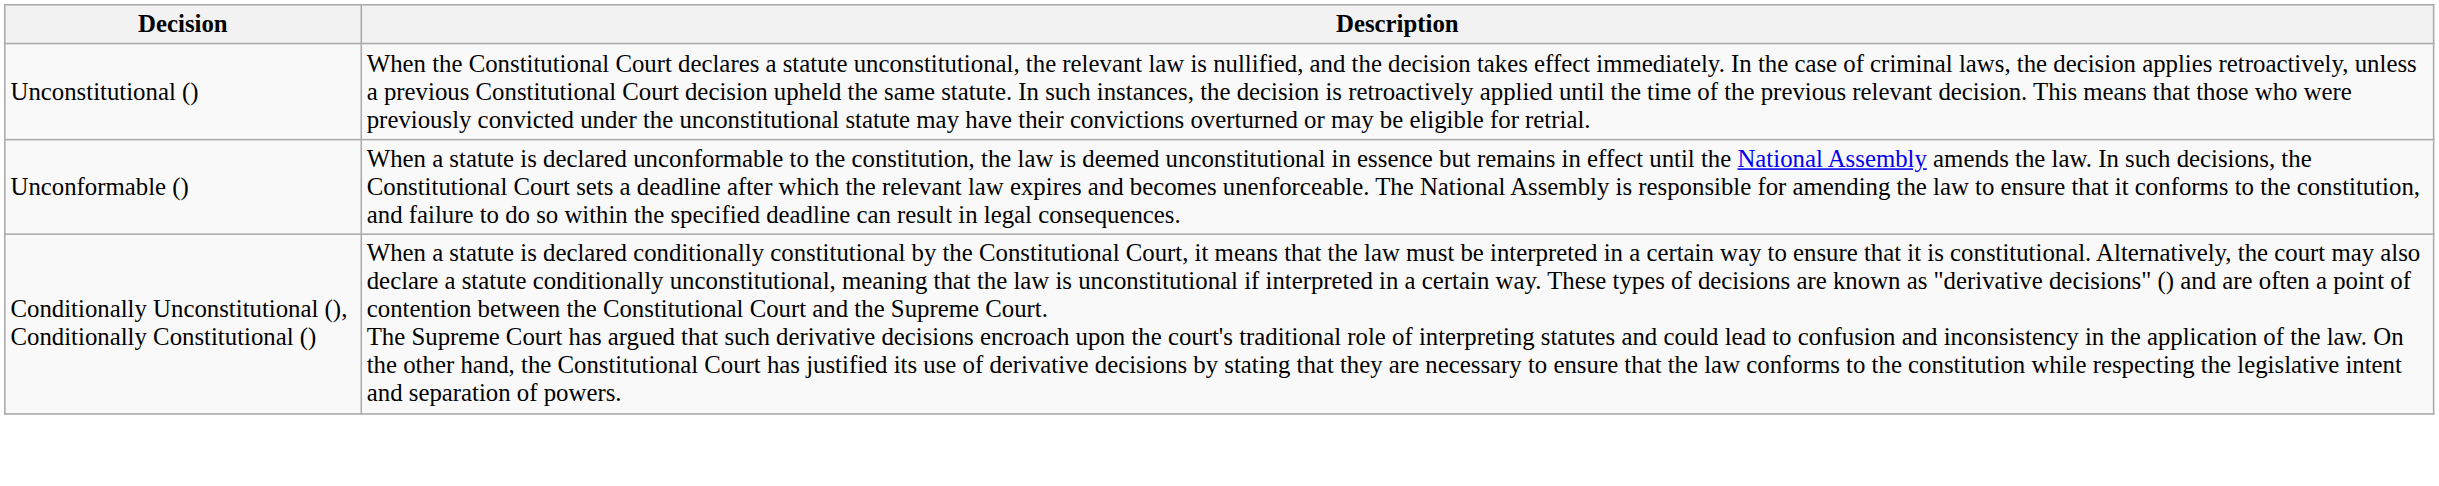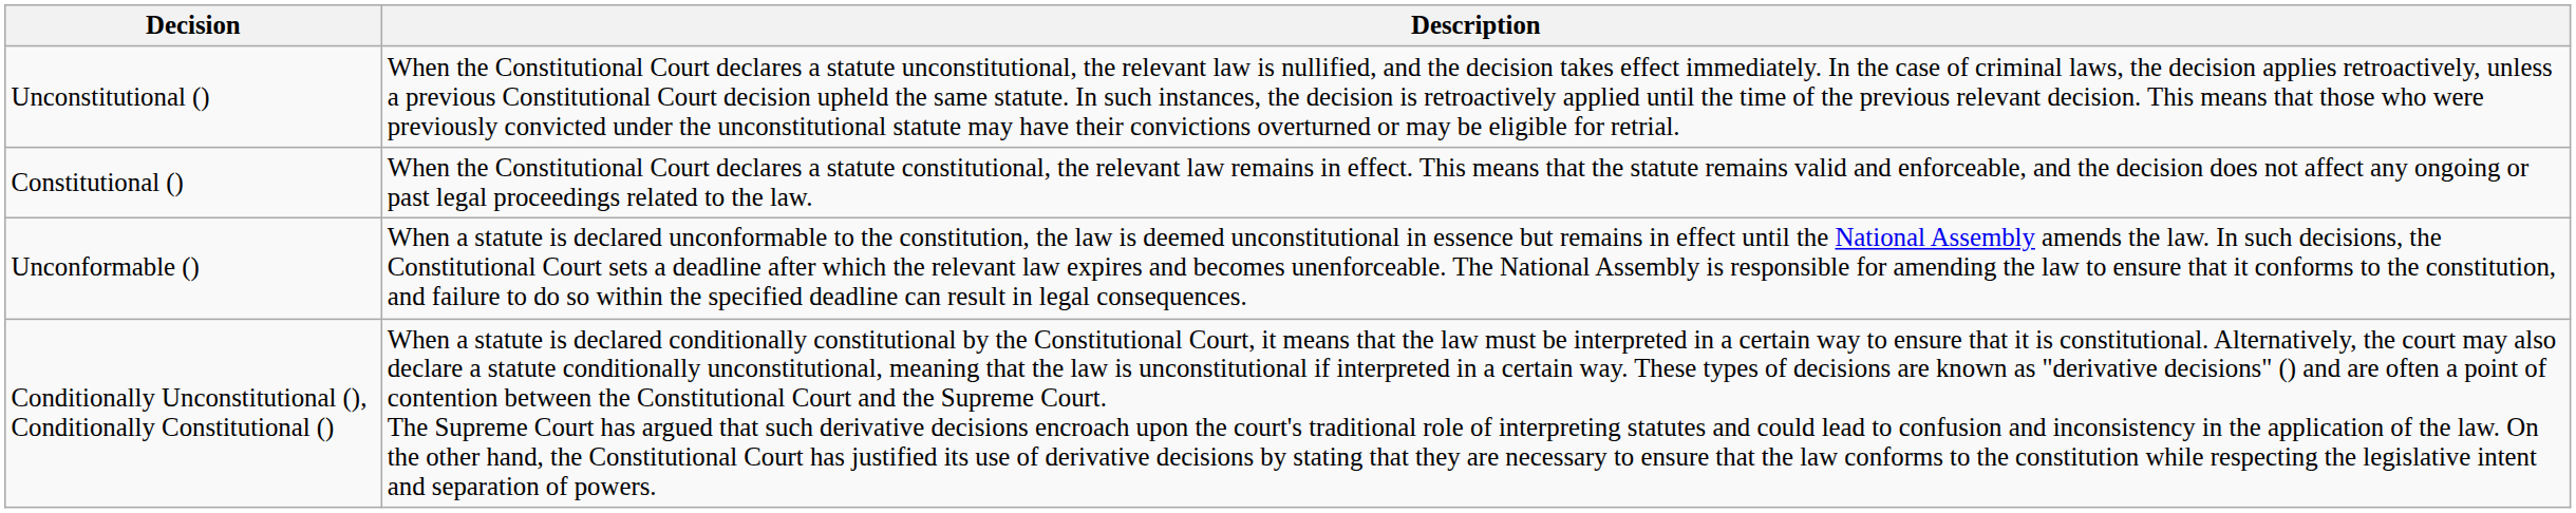+ row: Constitutional () | When the Constitutional Court declares a statute constitutional, the relevant law remains in effect. This means that the statute remains valid and enforceable, and the decision does not affect any ongoing or past legal proceedings related to the law.
